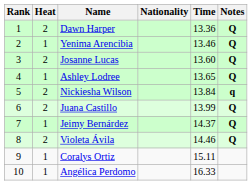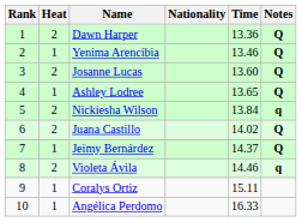Juana Castillo | Time: 13.99 -> 14.02
Violeta Ávila | Notes: Q -> q
